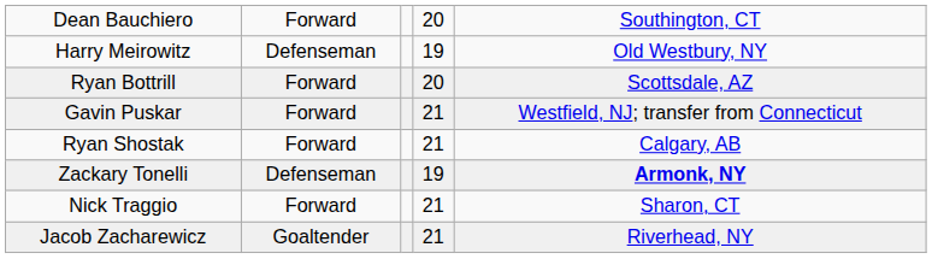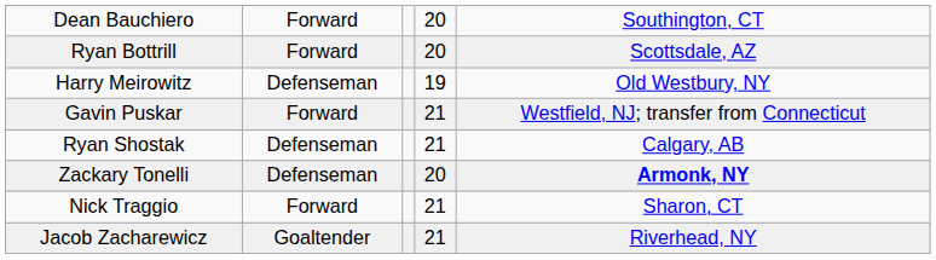rows swapped: Ryan Bottrill <-> Harry Meirowitz
Ryan Shostak | column 2: Forward -> Defenseman
Zackary Tonelli | column 4: 19 -> 20
